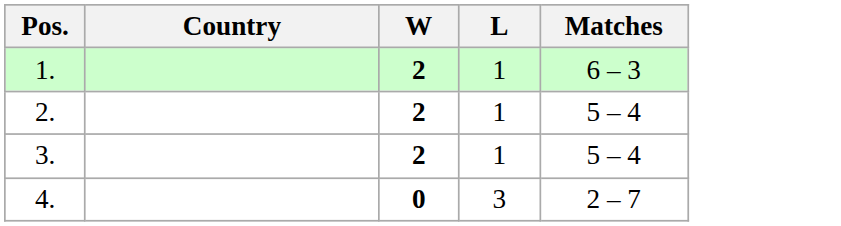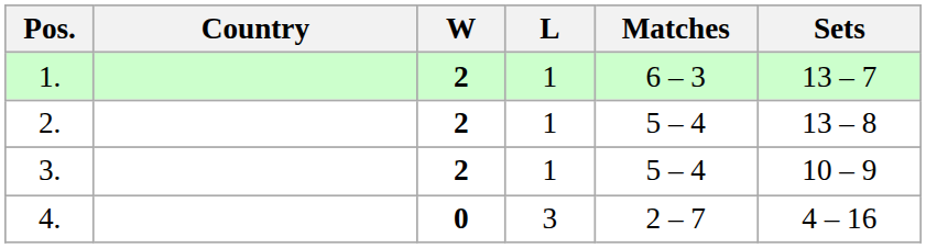+ column: Sets | 13 – 7 | 13 – 8 | 10 – 9 | 4 – 16
